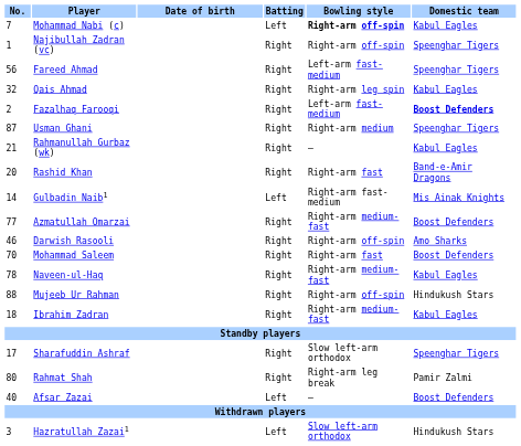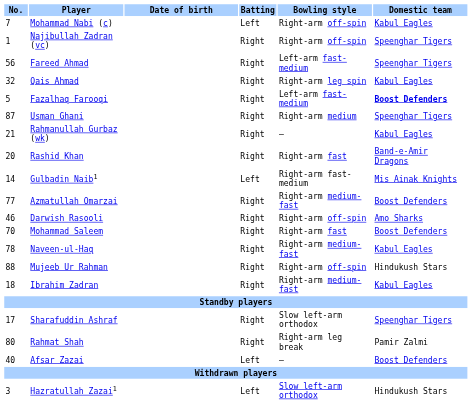Mohammad Nabi (c) | Bowling style: bold -> normal
Fazalhaq Farooqi | No.: 2 -> 5
